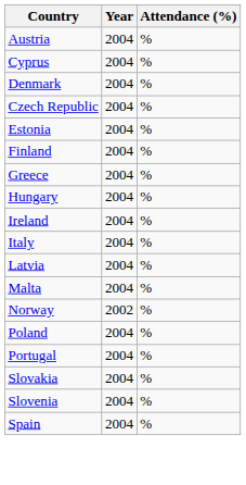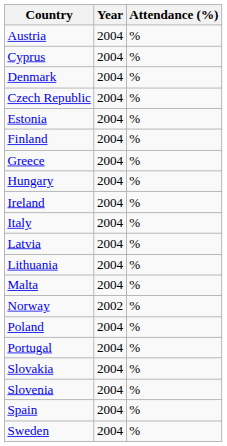+ row: Lithuania | 2004 | %
+ row: Sweden | 2004 | %
